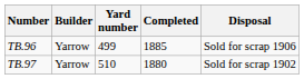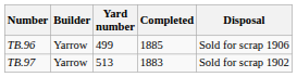TB.97 | Yard number: 510 -> 513
TB.97 | Completed: 1880 -> 1883
